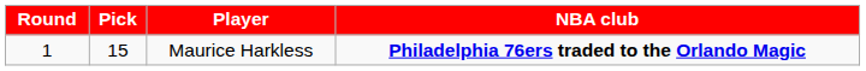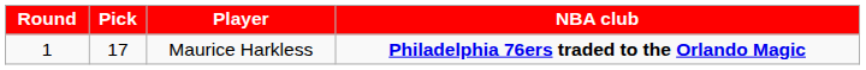Maurice Harkless | Pick: 15 -> 17
